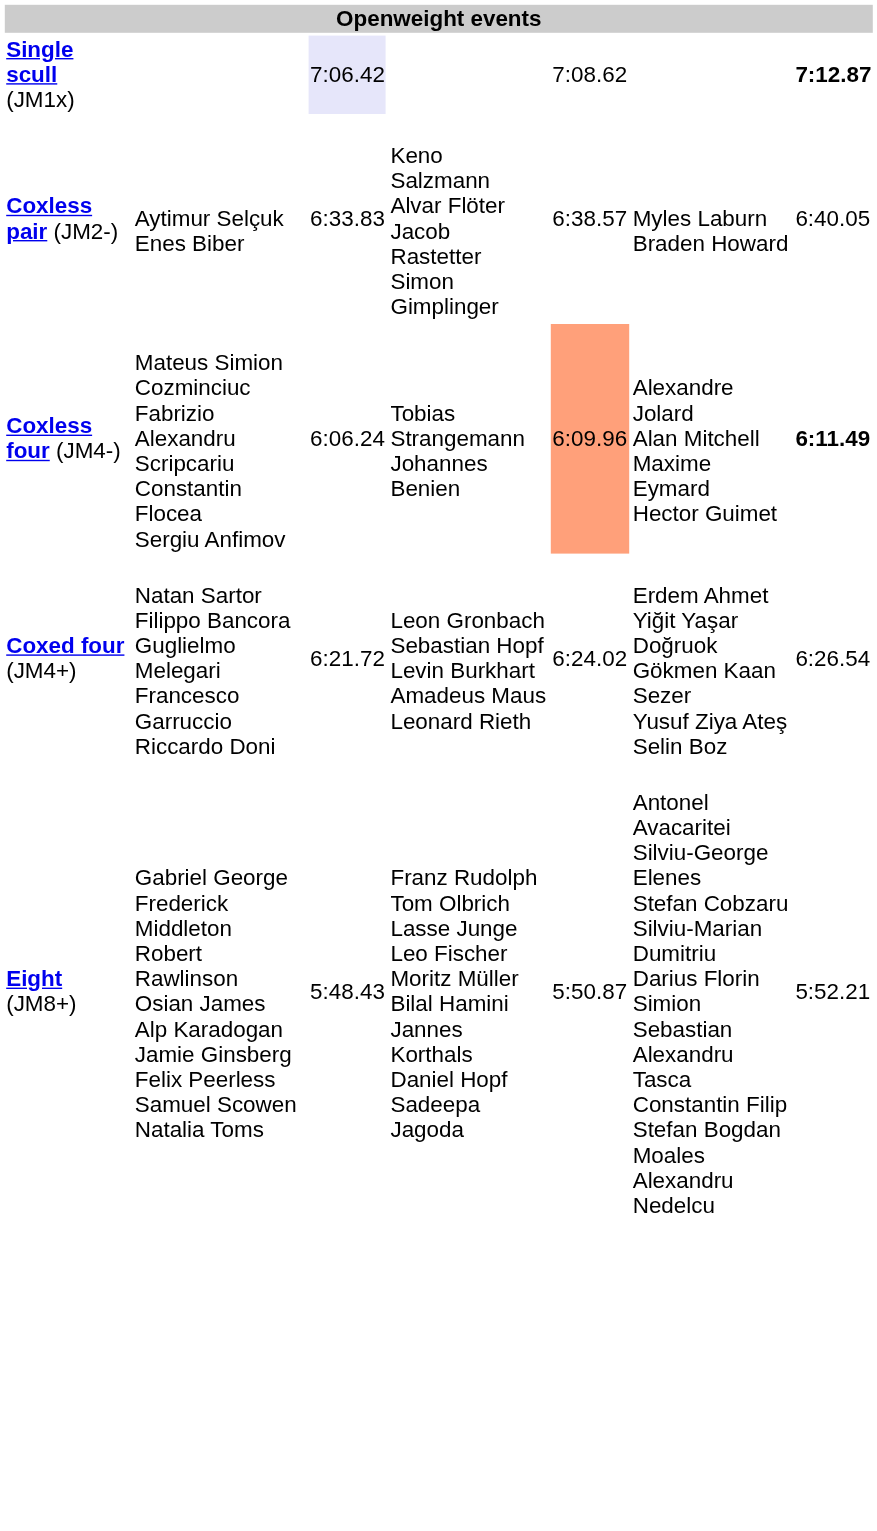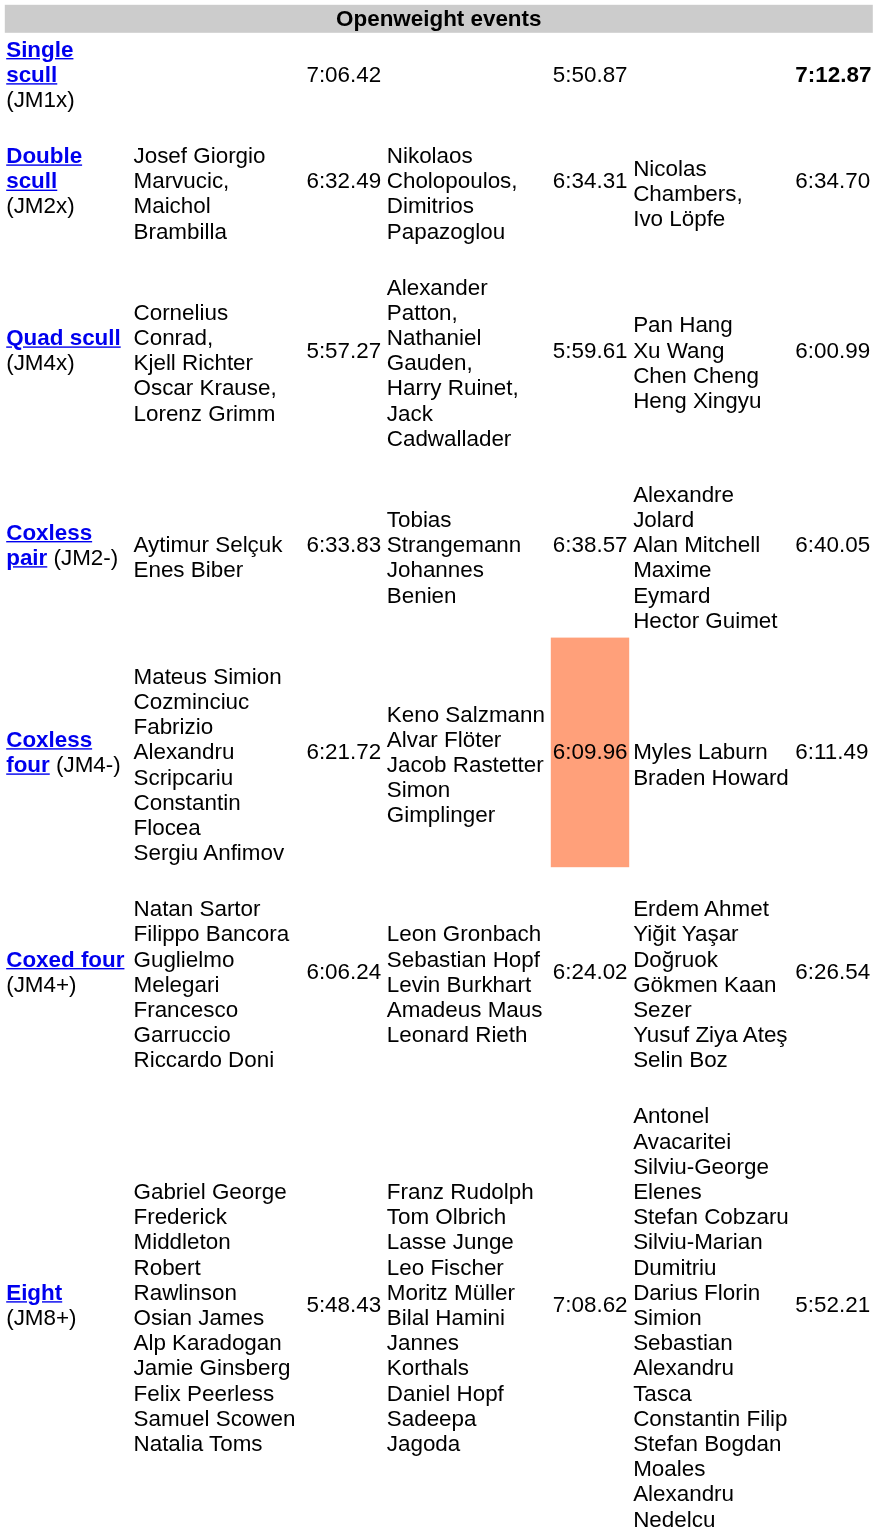Single scull (JM1x) | column 3: lavender background -> no background
Single scull (JM1x) | column 5: 7:08.62 -> 5:50.87
+ row: Double scull (JM2x) | Josef Giorgio Marvucic, Maichol Brambilla | 6:32.49 | Nikolaos Cholopoulos, Dimitrios Papazoglou | 6:34.31 | Nicolas Chambers, Ivo Löpfe | 6:34.70
+ row: Quad scull (JM4x) | Cornelius Conrad, Kjell Richter Oscar Krause, Lorenz Grimm | 5:57.27 | Alexander Patton, Nathaniel Gauden, Harry Ruinet, Jack Cadwallader | 5:59.61 | Pan Hang Xu Wang Chen Cheng Heng Xingyu | 6:00.99
Coxless pair (JM2-) | column 4: Keno Salzmann Alvar Flöter Jacob Rastetter Simon Gimplinger -> Tobias Strangemann Johannes Benien
Coxless pair (JM2-) | column 6: Myles Laburn Braden Howard -> Alexandre Jolard Alan Mitchell Maxime Eymard Hector Guimet
Coxless four (JM4-) | column 3: 6:06.24 -> 6:21.72
Coxless four (JM4-) | column 4: Tobias Strangemann Johannes Benien -> Keno Salzmann Alvar Flöter Jacob Rastetter Simon Gimplinger
Coxless four (JM4-) | column 6: Alexandre Jolard Alan Mitchell Maxime Eymard Hector Guimet -> Myles Laburn Braden Howard
Coxless four (JM4-) | column 7: bold -> normal
Coxed four (JM4+) | column 3: 6:21.72 -> 6:06.24
Eight (JM8+) | column 5: 5:50.87 -> 7:08.62
